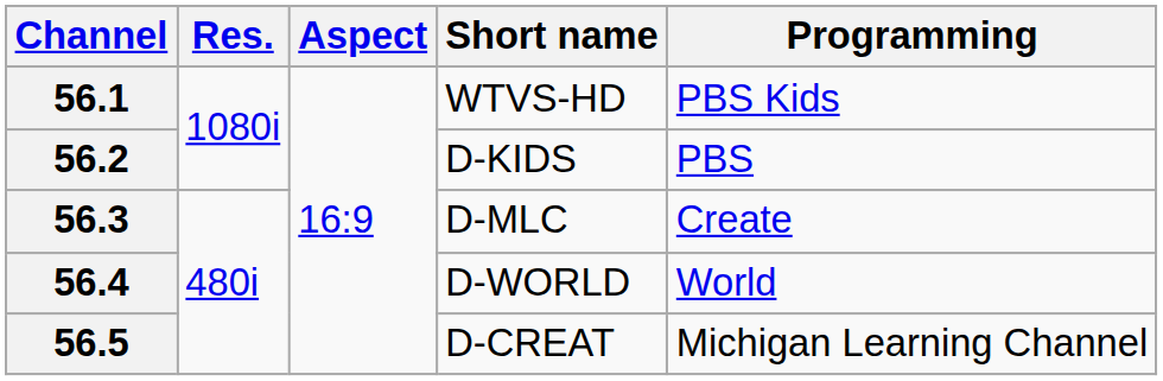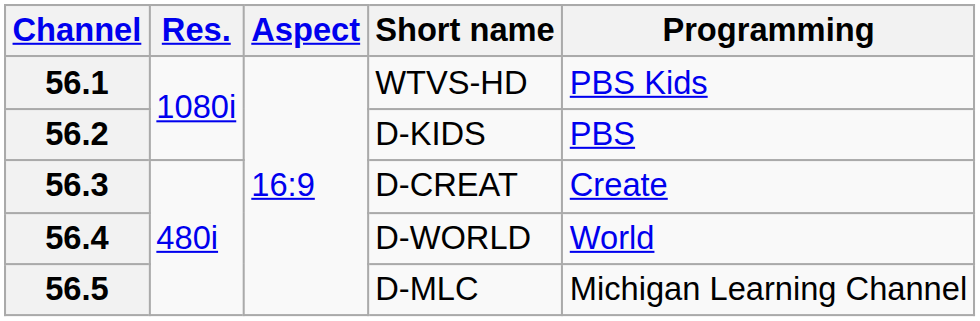56.3 | Short name: D-MLC -> D-CREAT
56.5 | Short name: D-CREAT -> D-MLC
